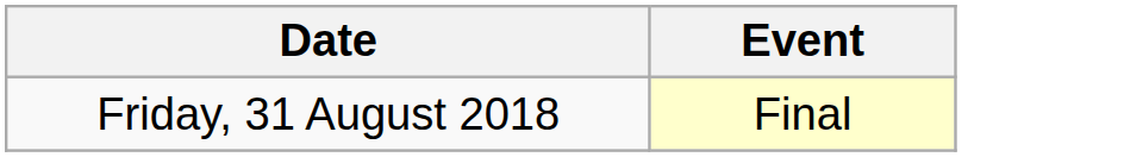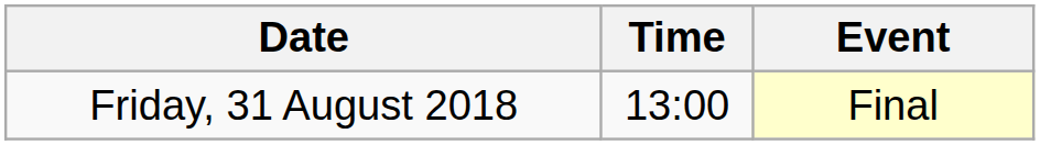+ column: Time | 13:00
